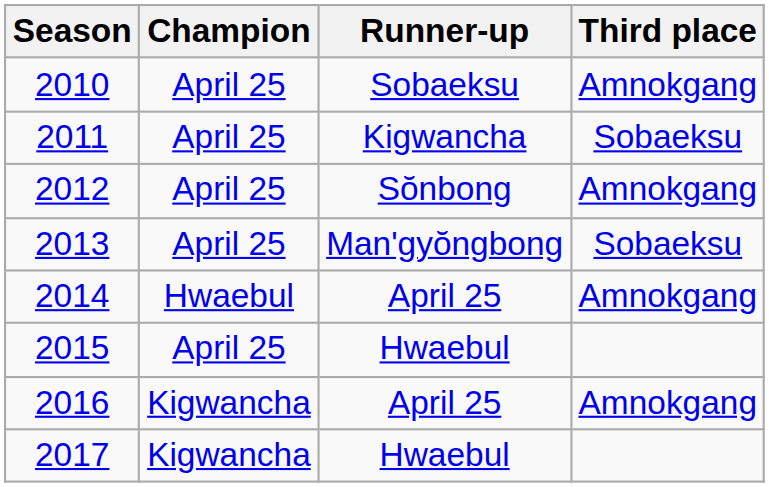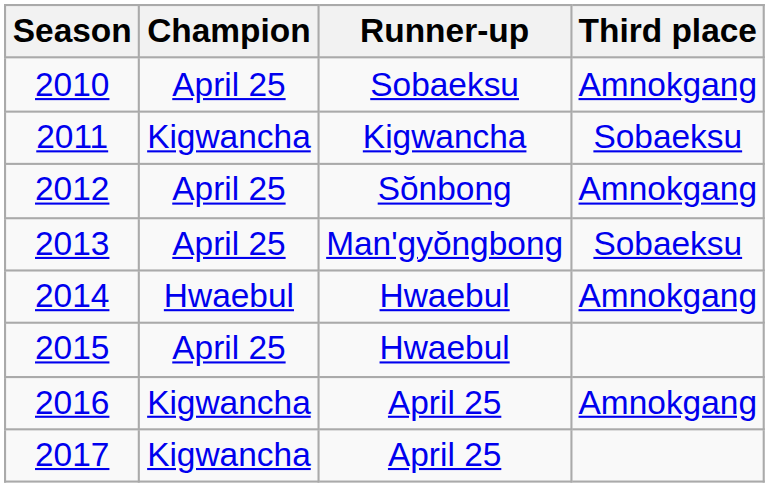2011 | Champion: April 25 -> Kigwancha
2014 | Runner-up: April 25 -> Hwaebul
2017 | Runner-up: Hwaebul -> April 25
